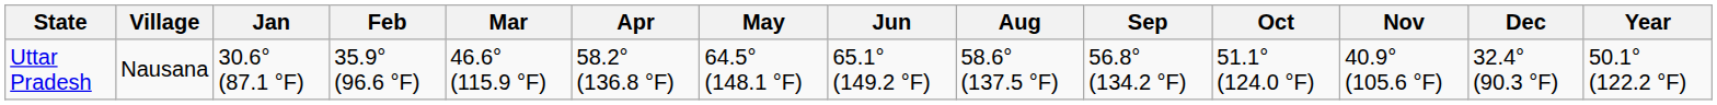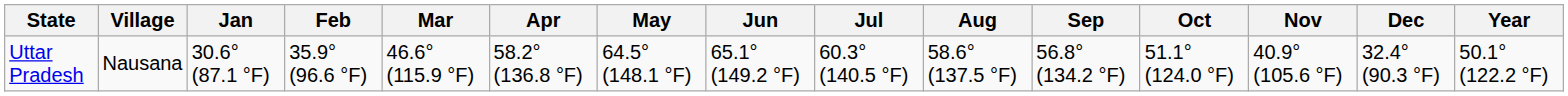+ column: Jul | 60.3° (140.5 °F)
